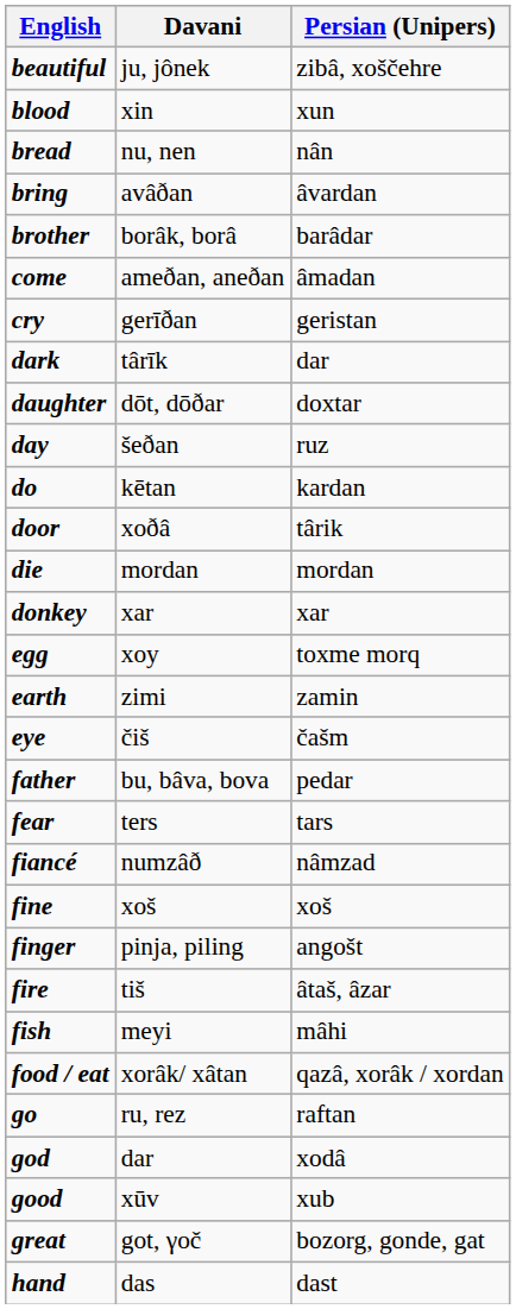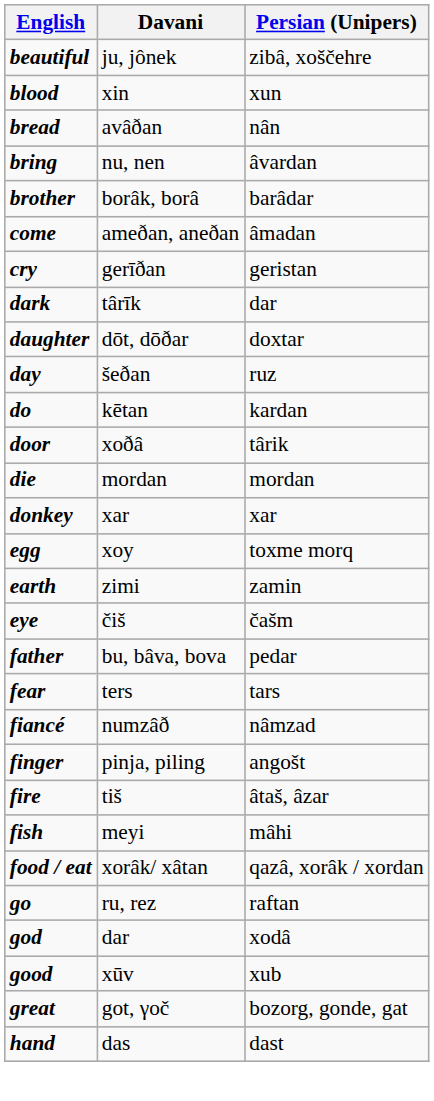bread | Davani: nu, nen -> avâðan
bring | Davani: avâðan -> nu, nen
- row: fine | xoš | xoš
